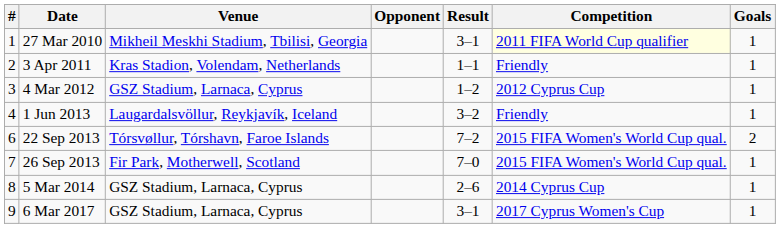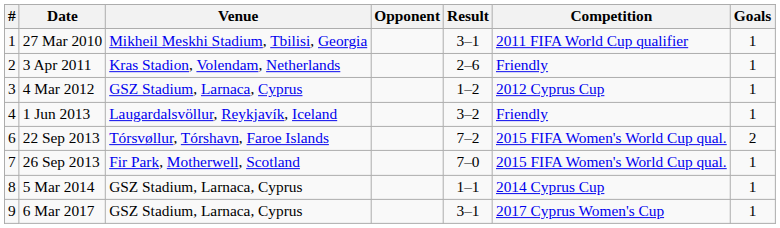27 Mar 2010 | Competition: lightyellow background -> no background
3 Apr 2011 | Result: 1–1 -> 2–6
5 Mar 2014 | Result: 2–6 -> 1–1
